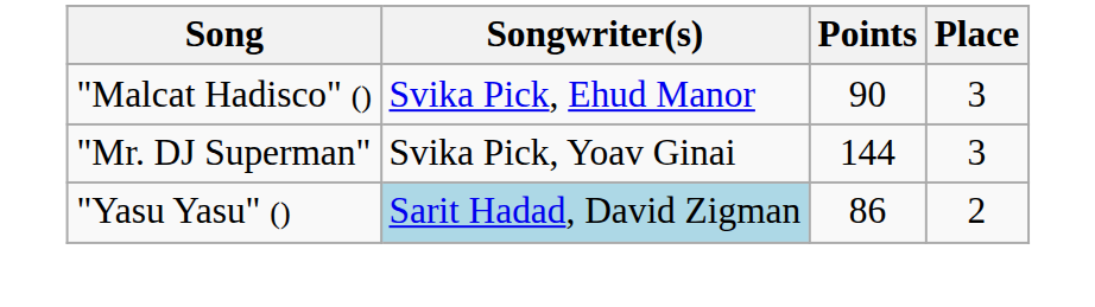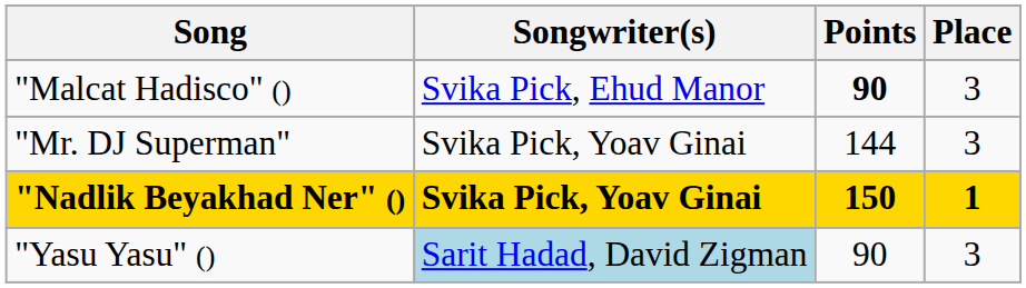"Malcat Hadisco" () | Points: normal -> bold
+ row: "Nadlik Beyakhad Ner" () | Svika Pick, Yoav Ginai | 150 | 1
"Yasu Yasu" () | Points: 86 -> 90
"Yasu Yasu" () | Place: 2 -> 3
